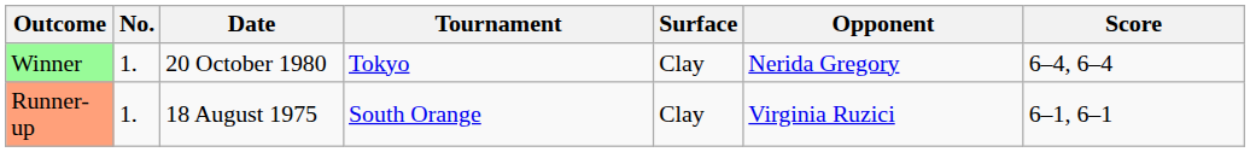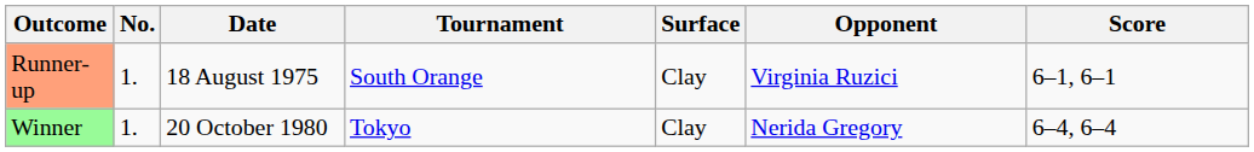rows swapped: Runner-up <-> Winner
